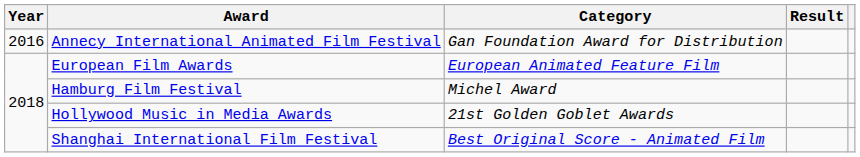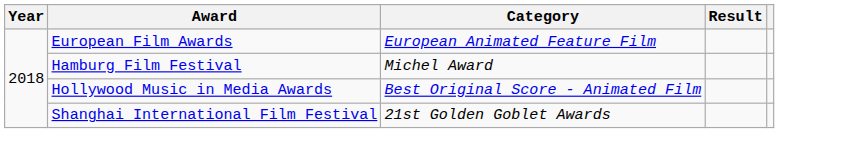- row: 2016 | Annecy International Animated Film Festival | Gan Foundation Award for Distribution
Hollywood Music in Media Awards | Category: 21st Golden Goblet Awards -> Best Original Score - Animated Film
Shanghai International Film Festival | Category: Best Original Score - Animated Film -> 21st Golden Goblet Awards
